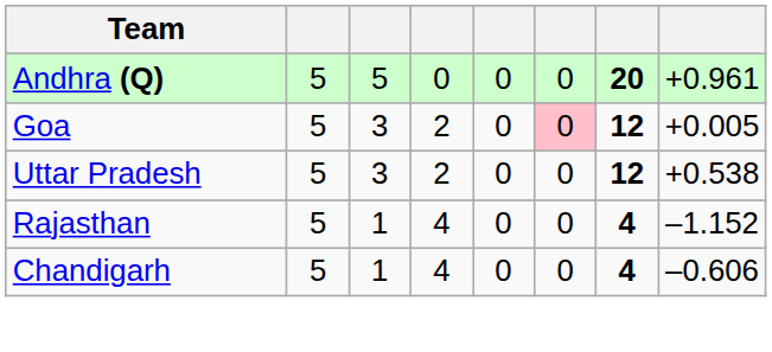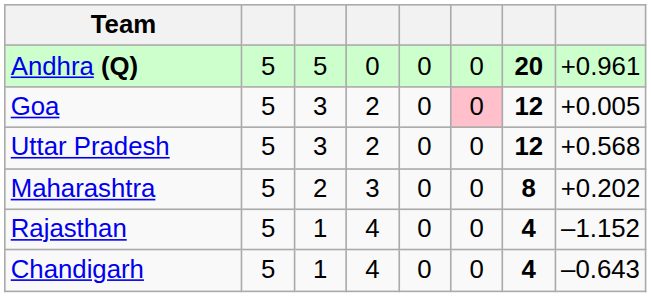Uttar Pradesh | column 8: +0.538 -> +0.568
+ row: Maharashtra | 5 | 2 | 3 | 0 | 0 | 8 | +0.202
Chandigarh | column 8: –0.606 -> –0.643
